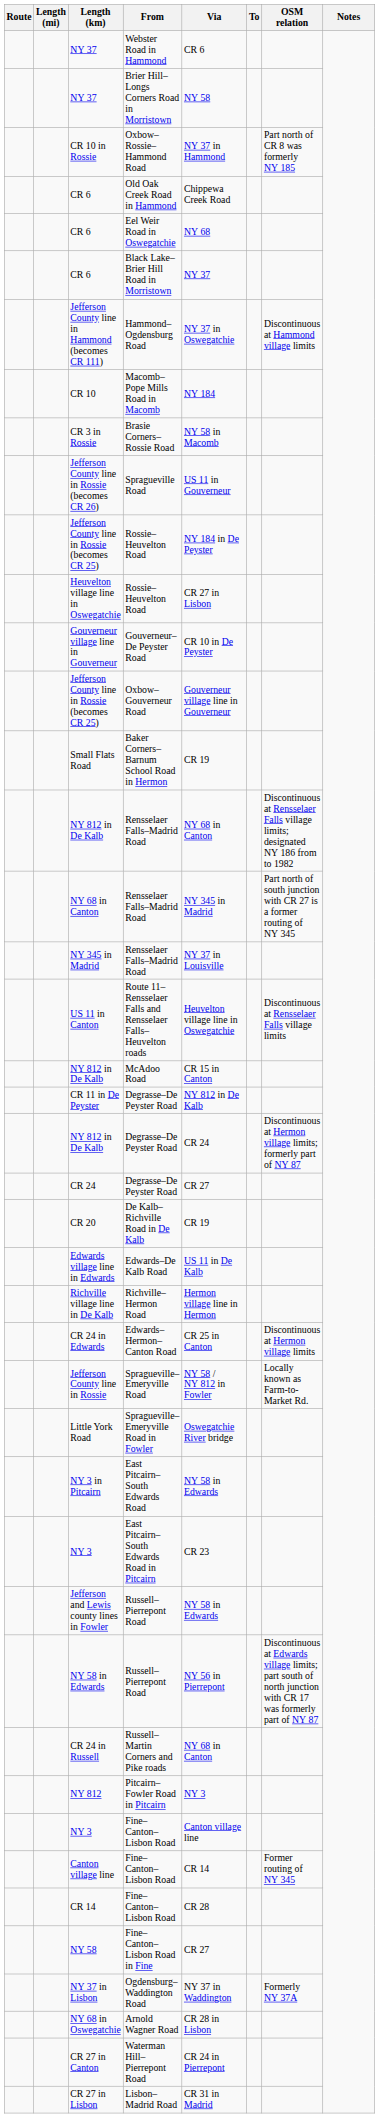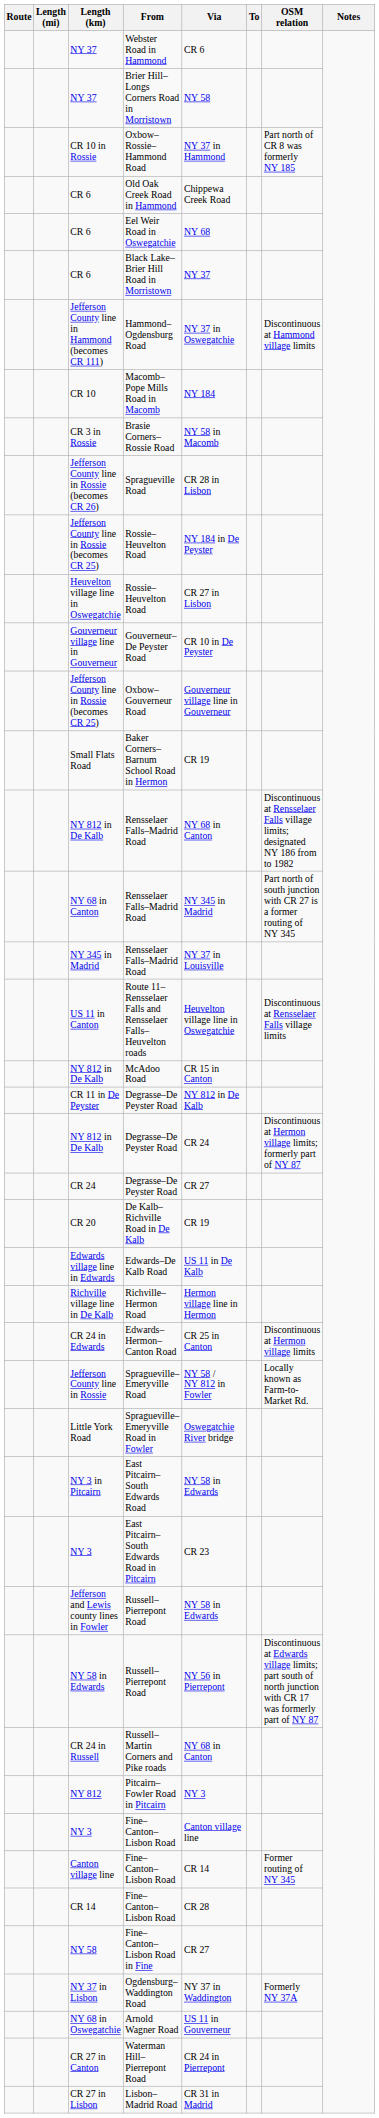Jefferson County line in Rossie (becomes CR 26) | Via: US 11 in Gouverneur -> CR 28 in Lisbon
NY 68 in Oswegatchie | Via: CR 28 in Lisbon -> US 11 in Gouverneur
